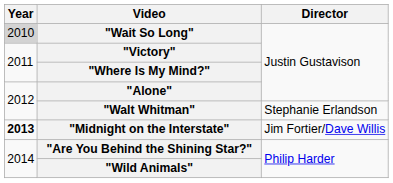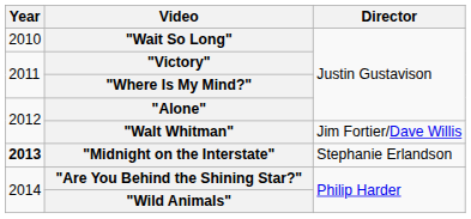"Wait So Long" | Year: lightgrey background -> no background
"Walt Whitman" | Director: Stephanie Erlandson -> Jim Fortier/Dave Willis
"Midnight on the Interstate" | Director: Jim Fortier/Dave Willis -> Stephanie Erlandson
